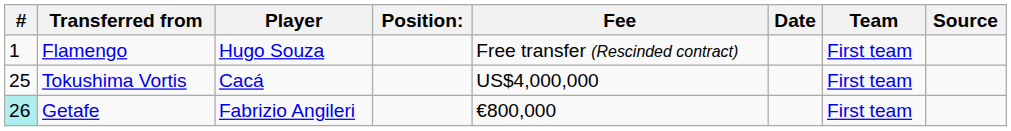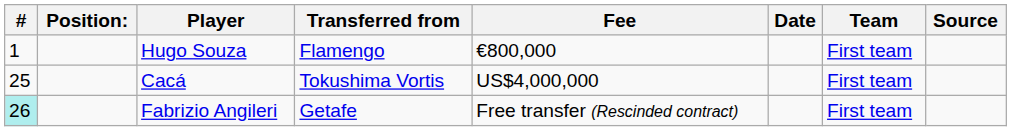columns swapped: Position: <-> Transferred from
Hugo Souza | Fee: Free transfer (Rescinded contract) -> €800,000
Fabrizio Angileri | Fee: €800,000 -> Free transfer (Rescinded contract)
